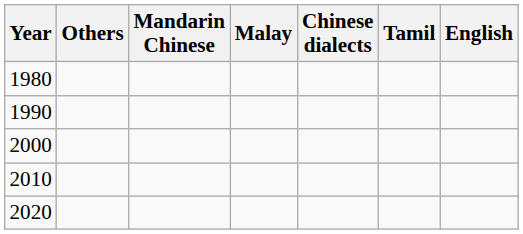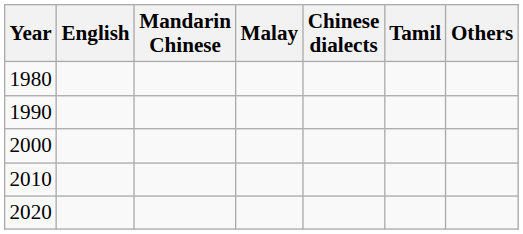columns swapped: English <-> Others
